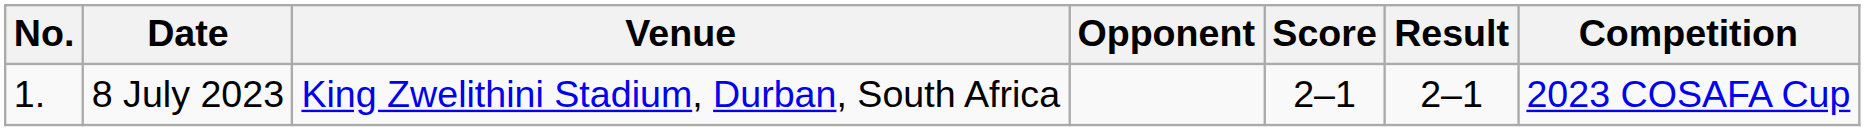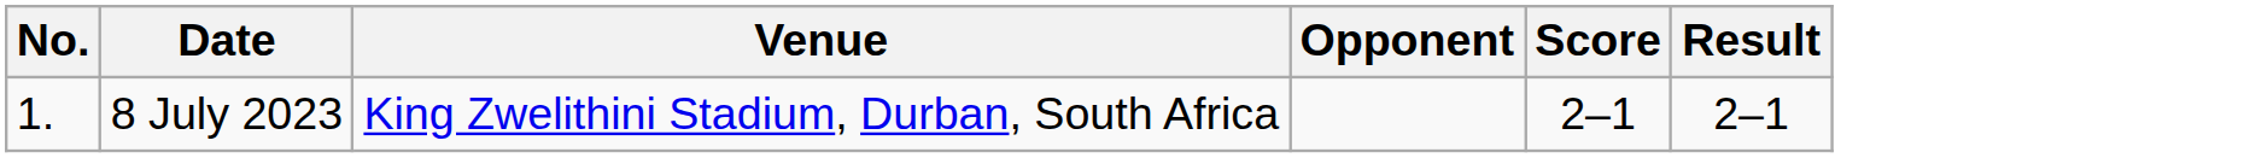- column: Competition | 2023 COSAFA Cup
